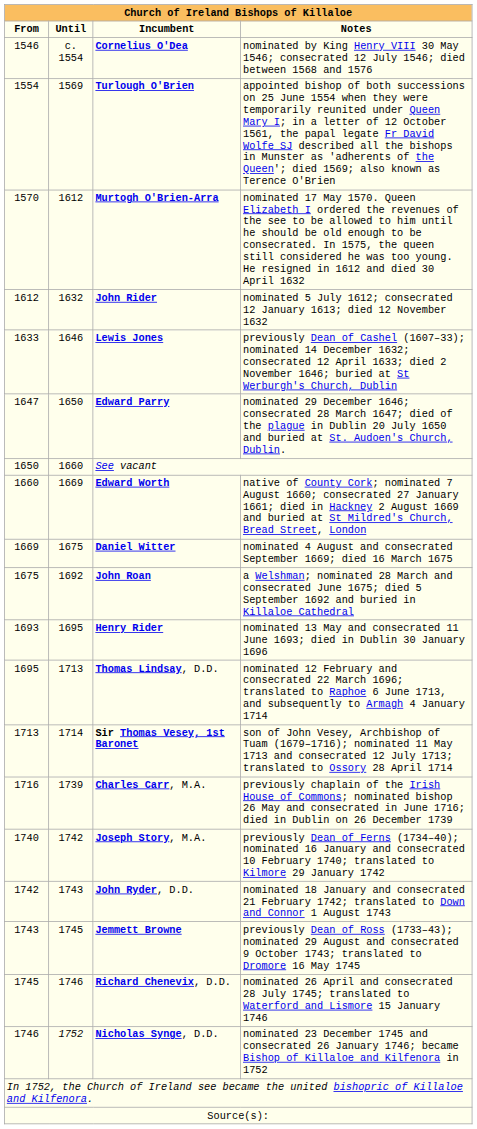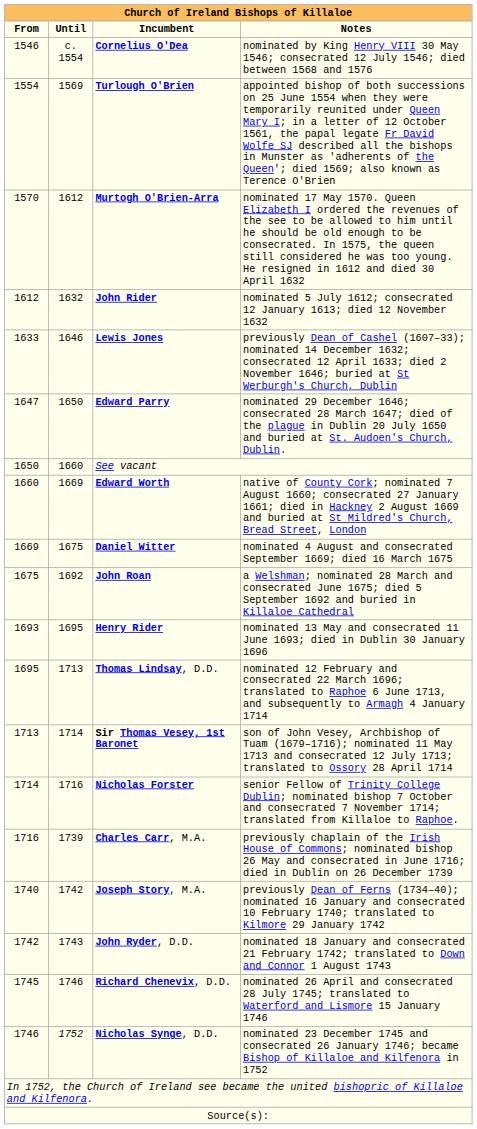+ row: 1714 | 1716 | Nicholas Forster | senior Fellow of Trinity College Dublin; nominated bishop 7 October and consecrated 7 November 1714; translated from Killaloe to Raphoe.
- row: 1743 | 1745 | Jemmett Browne | previously Dean of Ross (1733–43); nominated 29 August and consecrated 9 October 1743; translated to Dromore 16 May 1745
